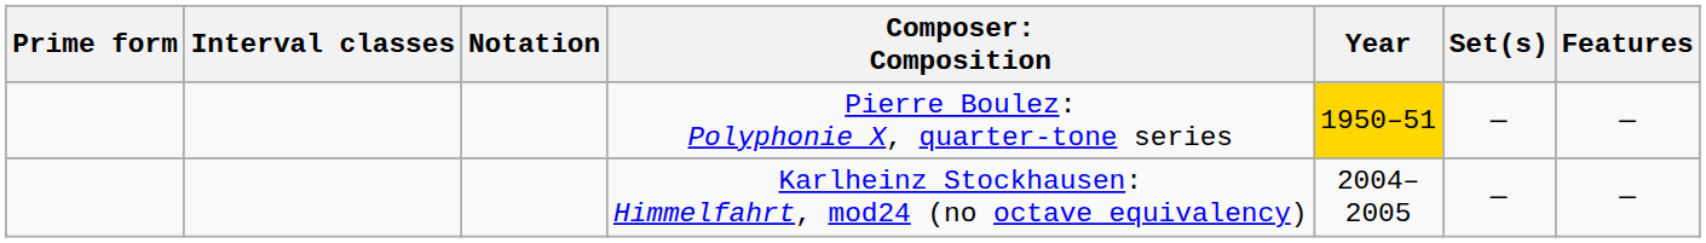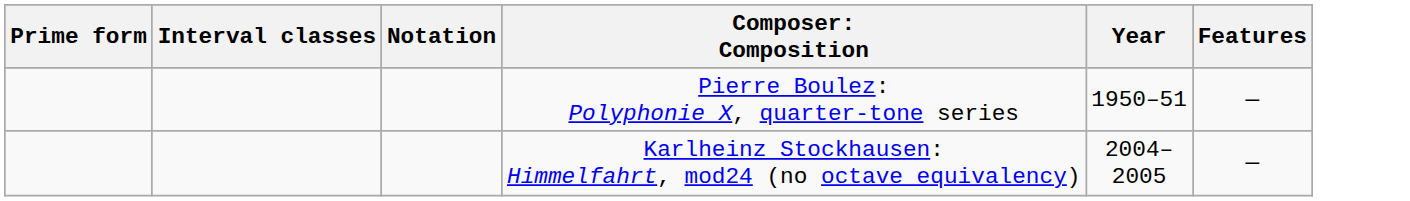- column: Set(s) | — | —
Pierre Boulez: Polyphonie X, quarter-tone series | Year: gold background -> no background
